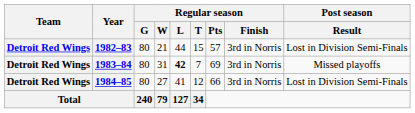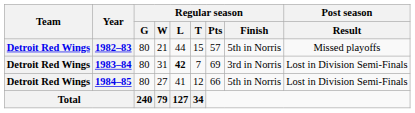1982–83 | Regular season / Finish: 3rd in Norris -> 5th in Norris
1982–83 | Post season / Result: Lost in Division Semi-Finals -> Missed playoffs
1983–84 | Post season / Result: Missed playoffs -> Lost in Division Semi-Finals
1984–85 | Regular season / Finish: 3rd in Norris -> 5th in Norris
